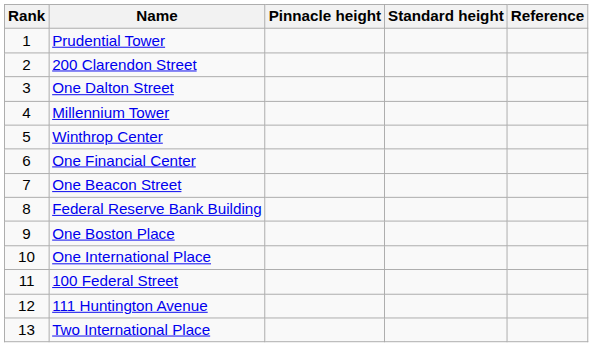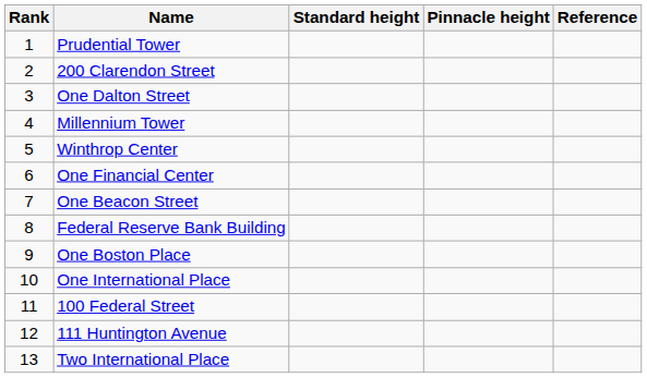columns swapped: Pinnacle height <-> Standard height
